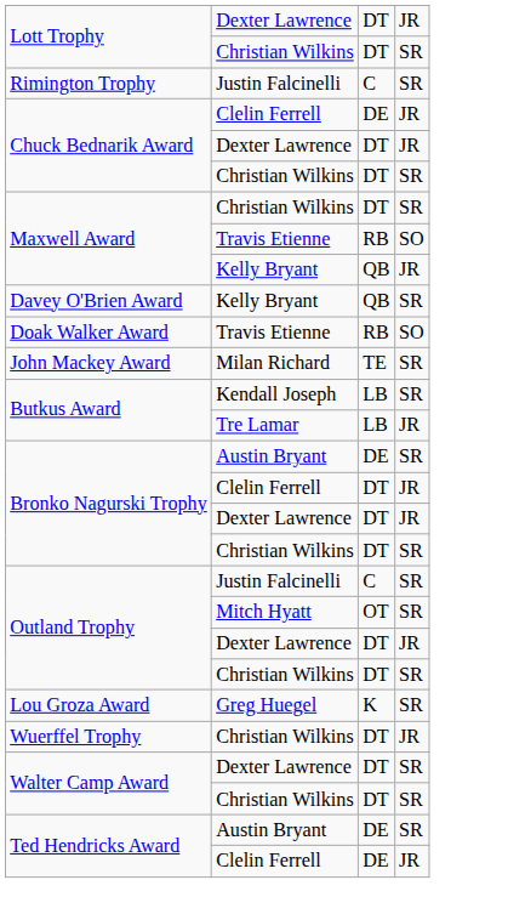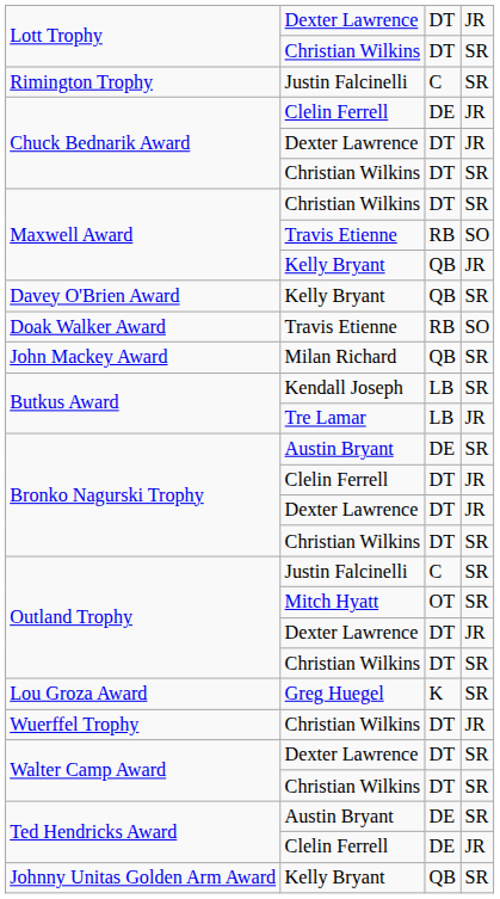John Mackey Award | column 3: TE -> QB
+ row: Johnny Unitas Golden Arm Award | Kelly Bryant | QB | SR
